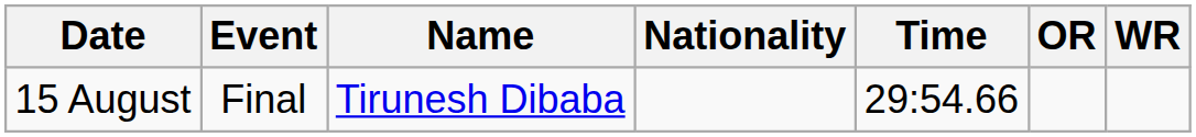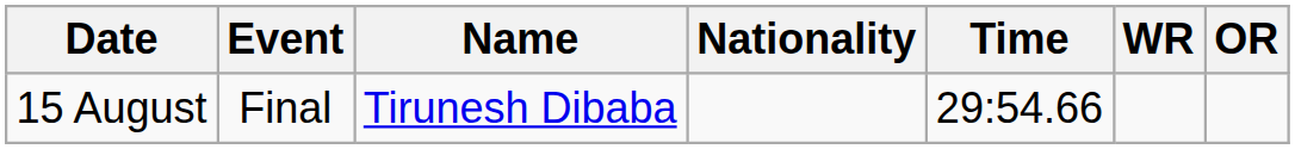columns swapped: OR <-> WR
